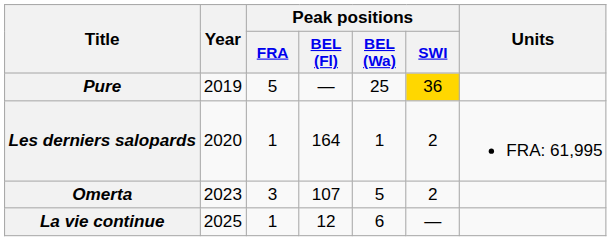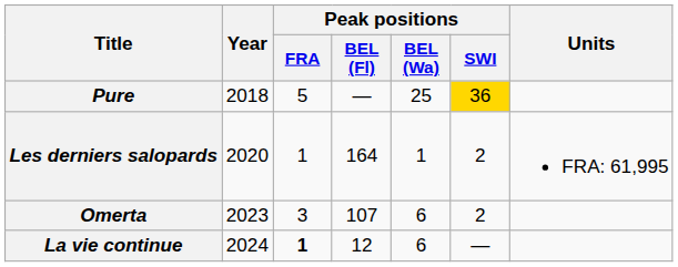Pure | Year: 2019 -> 2018
Omerta | Peak positions / BEL (Wa): 5 -> 6
La vie continue | Year: 2025 -> 2024
La vie continue | Peak positions / FRA: normal -> bold
